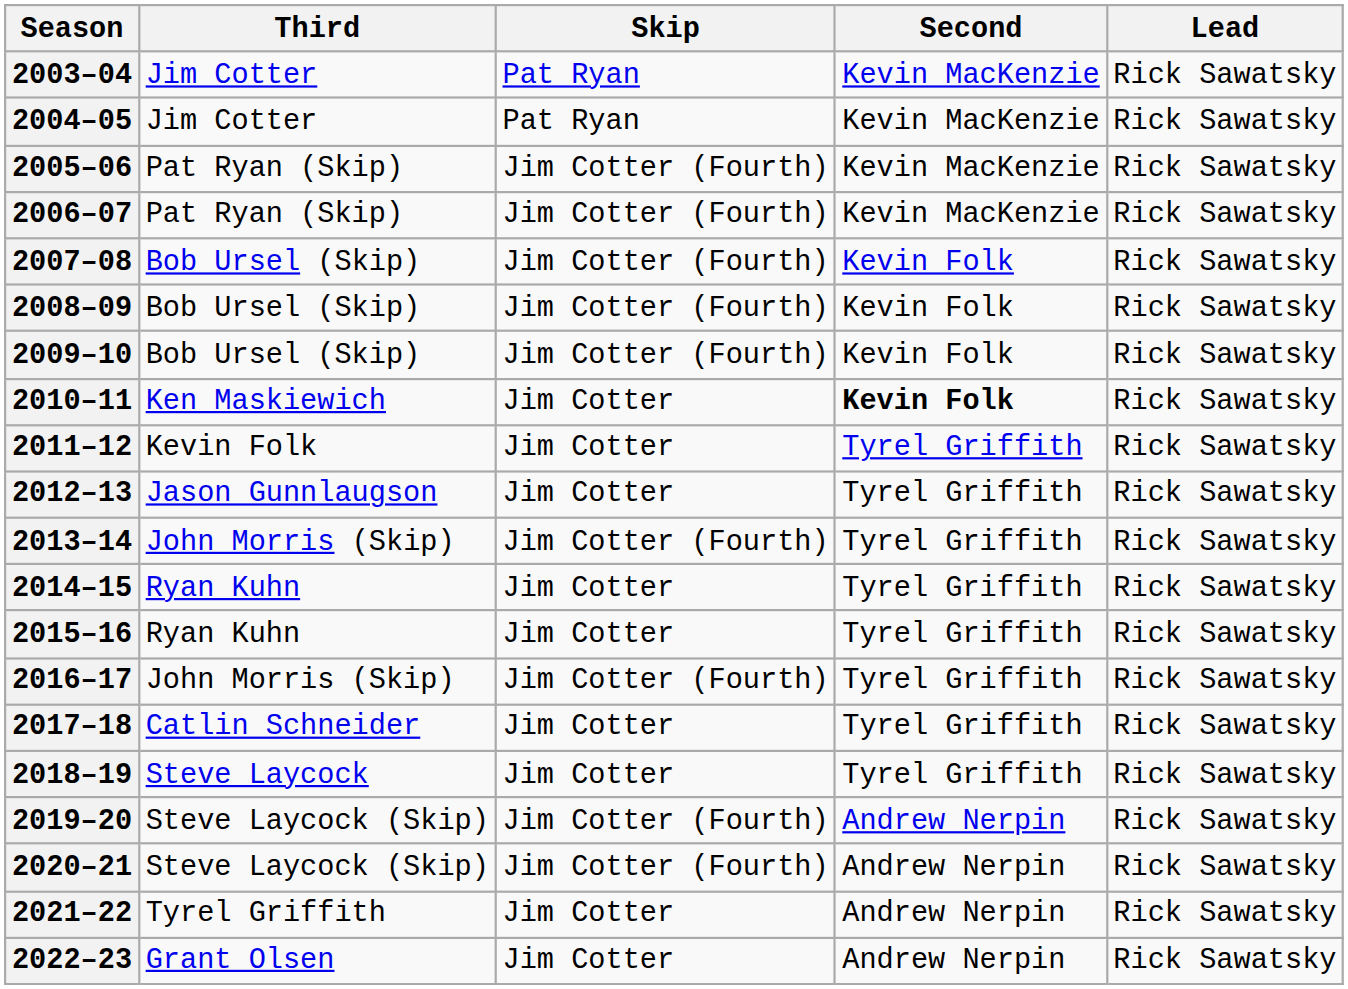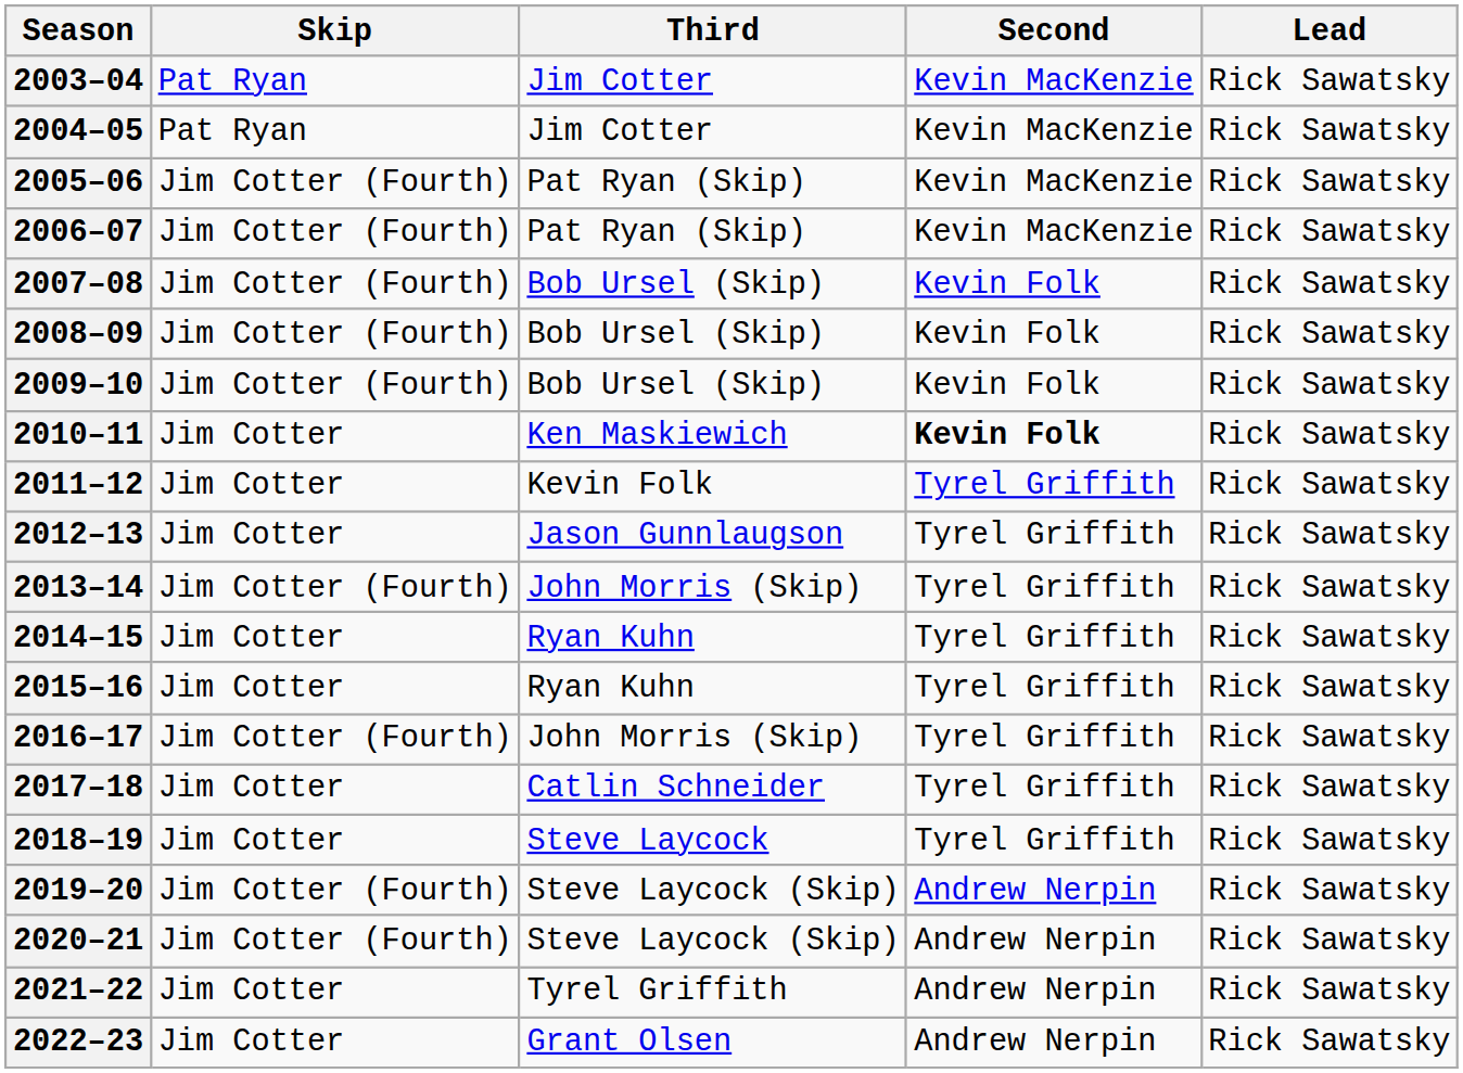columns swapped: Skip <-> Third
